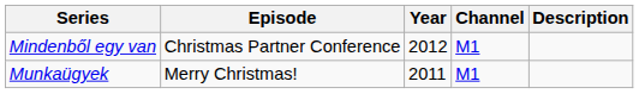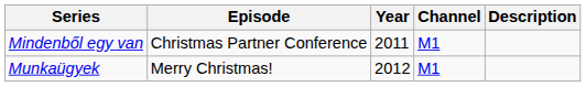Mindenből egy van | Year: 2012 -> 2011
Munkaügyek | Year: 2011 -> 2012
